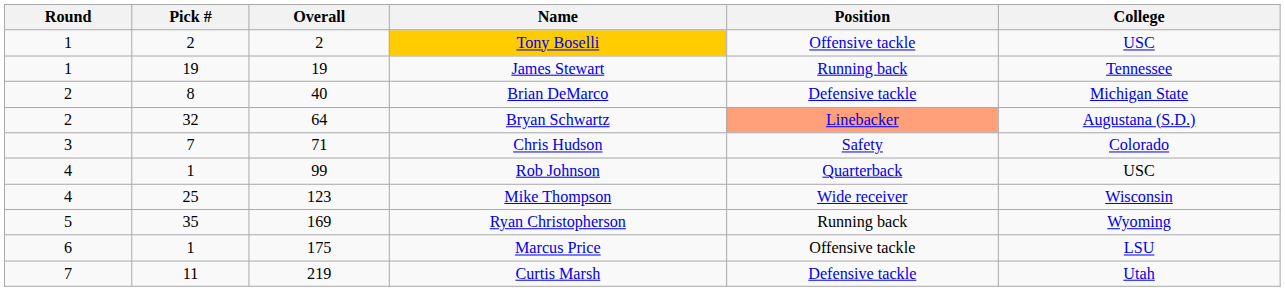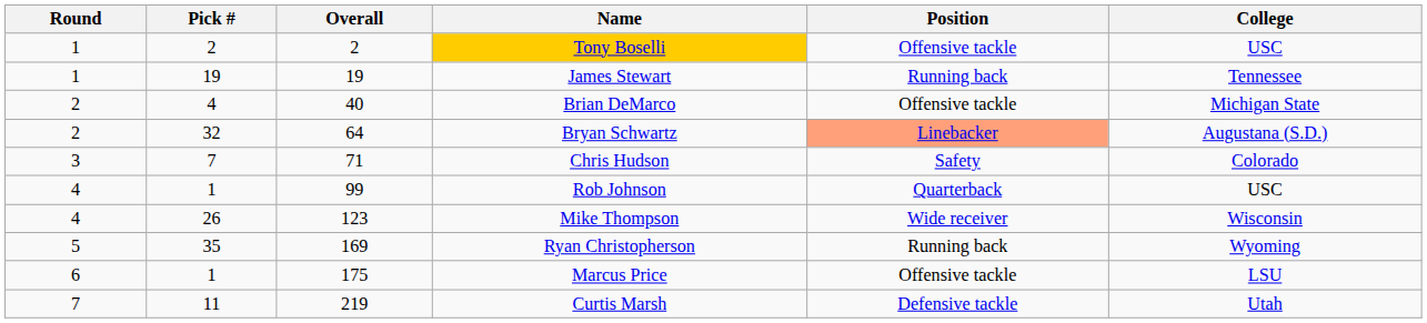Brian DeMarco | Pick #: 8 -> 4
Brian DeMarco | Position: Defensive tackle -> Offensive tackle
Mike Thompson | Pick #: 25 -> 26
